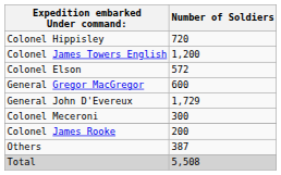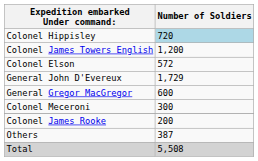Colonel Hippisley | Number of Soldiers: no background -> lightblue background
rows swapped: General John D'Evereux <-> General Gregor MacGregor
